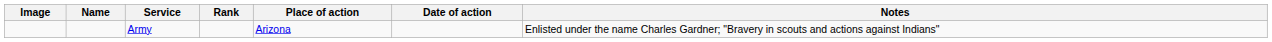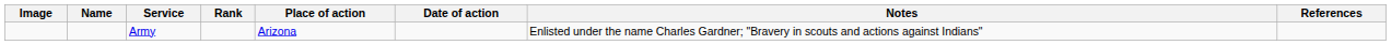+ column: References
